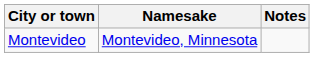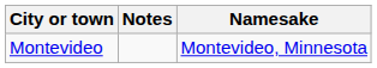columns swapped: Namesake <-> Notes
